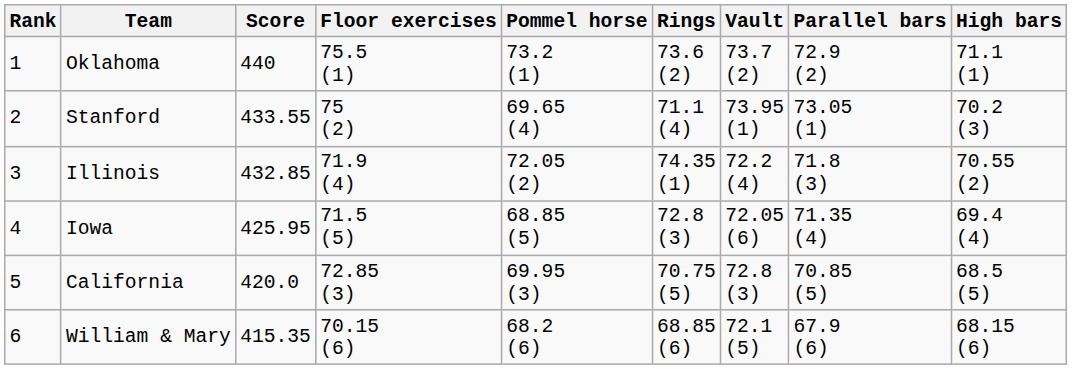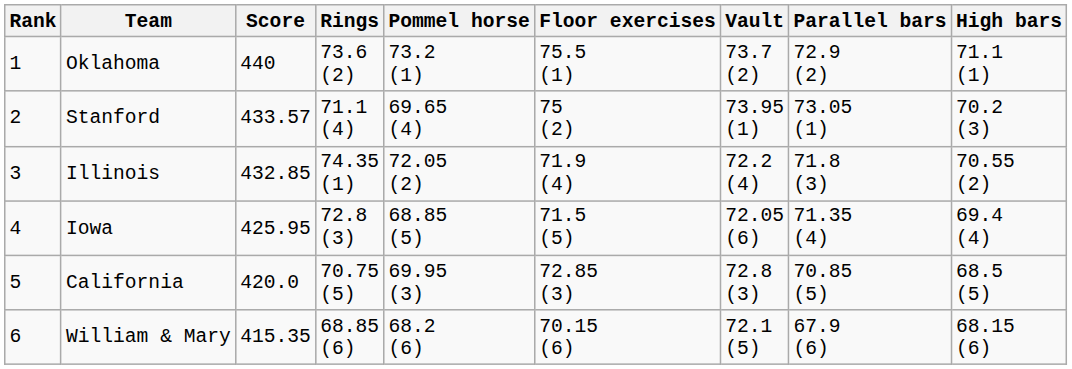columns swapped: Floor exercises <-> Rings
Stanford | Score: 433.55 -> 433.57
